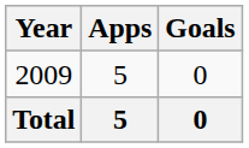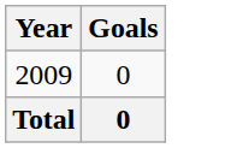- column: Apps | 5 | 5
